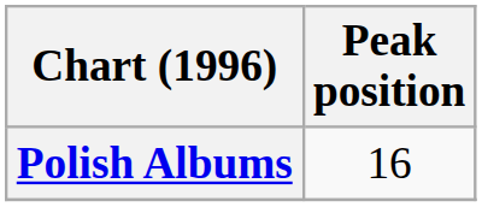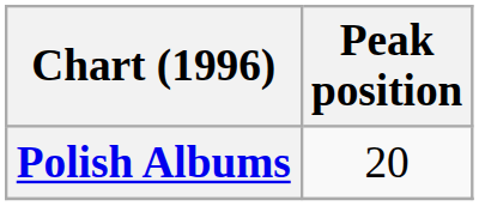Polish Albums | Peak position: 16 -> 20
